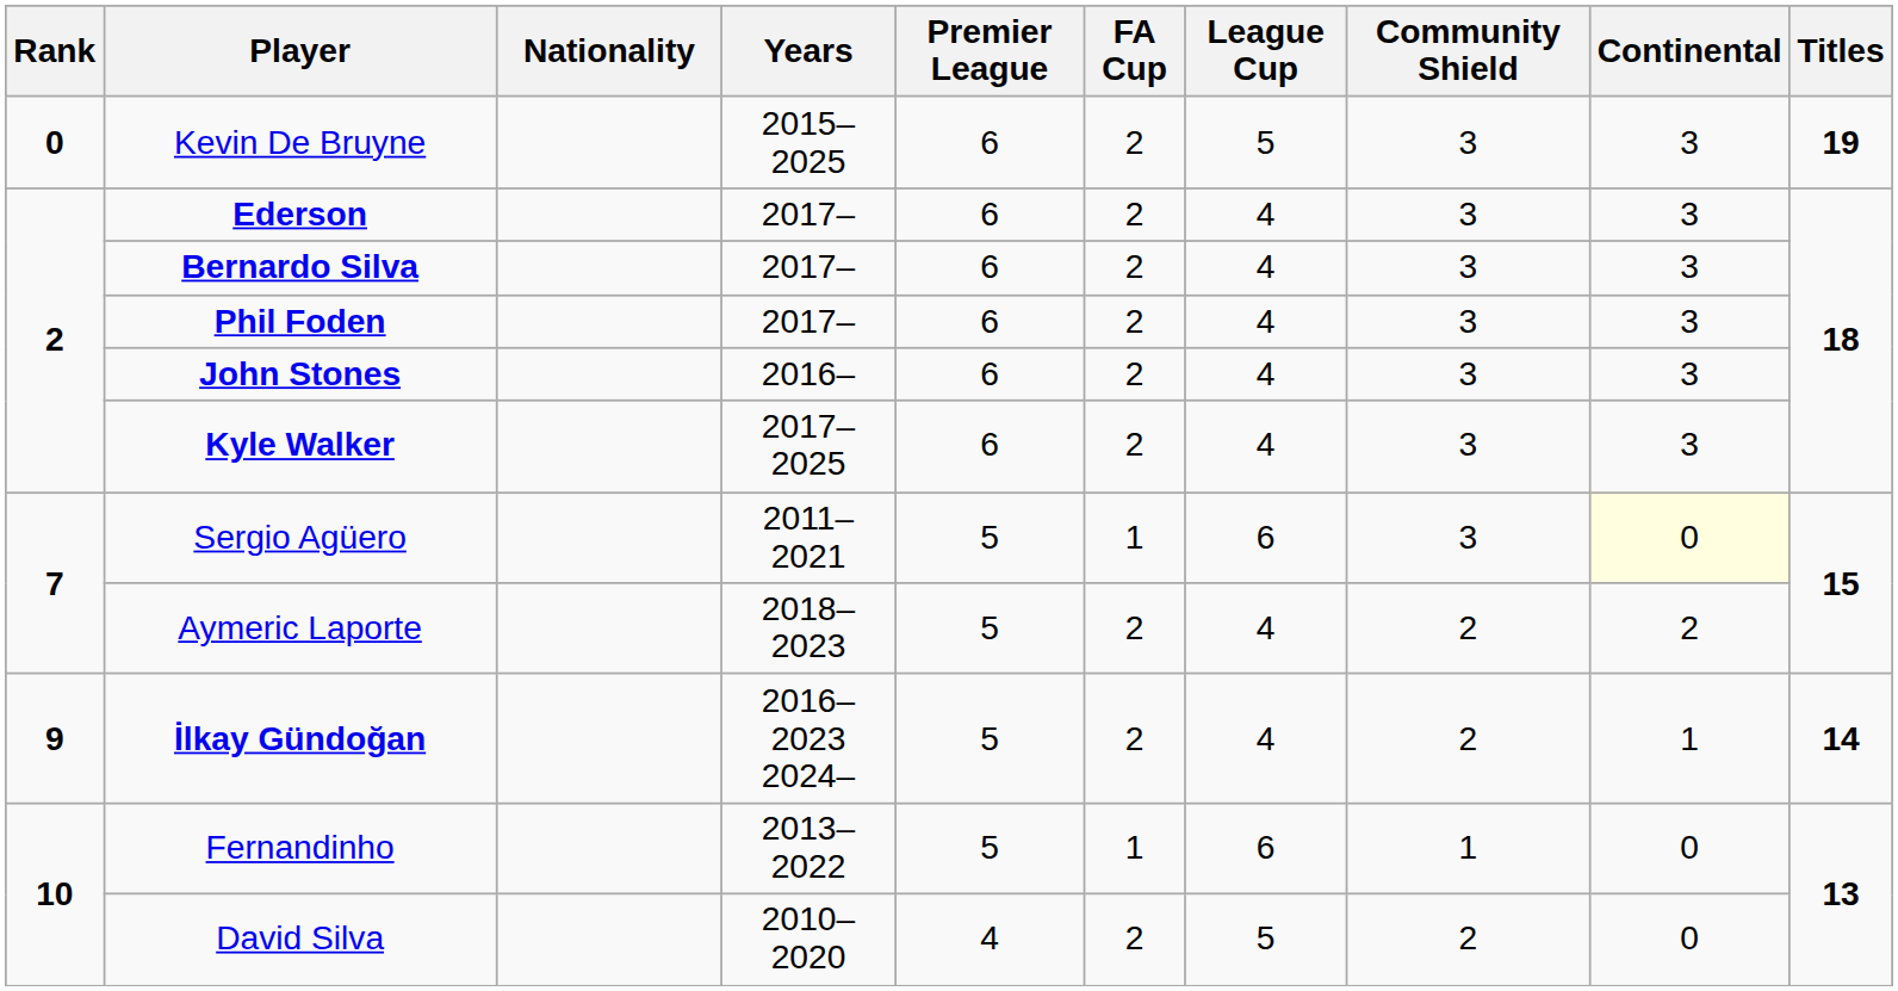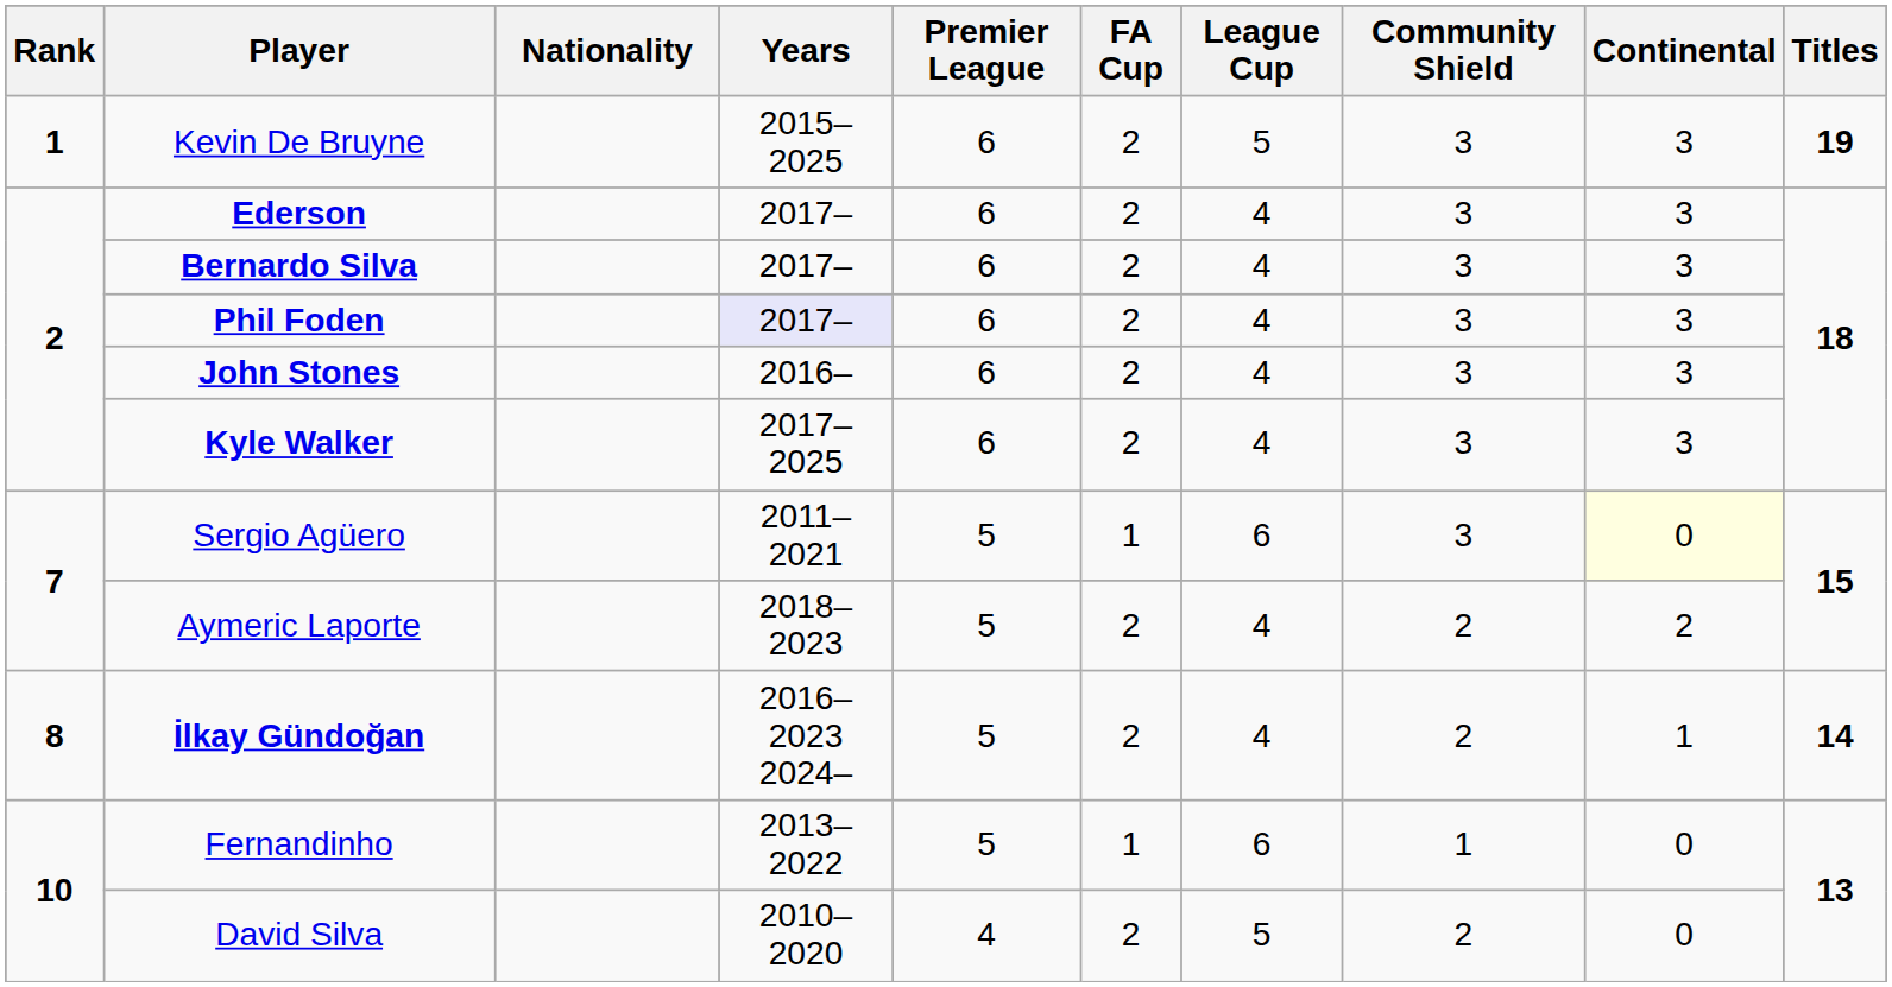Kevin De Bruyne | Rank: 0 -> 1
Phil Foden | Years: no background -> lavender background
İlkay Gündoğan | Rank: 9 -> 8
